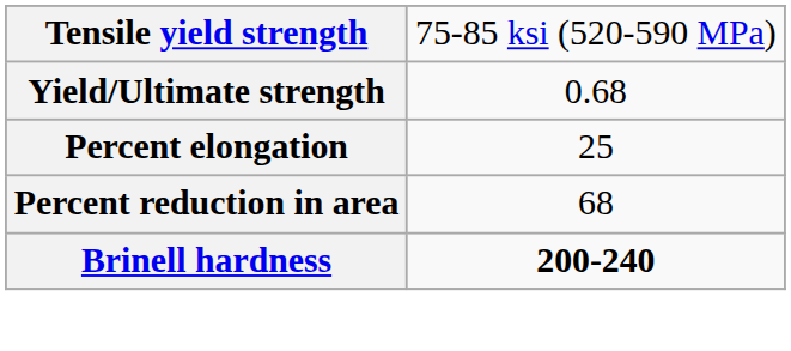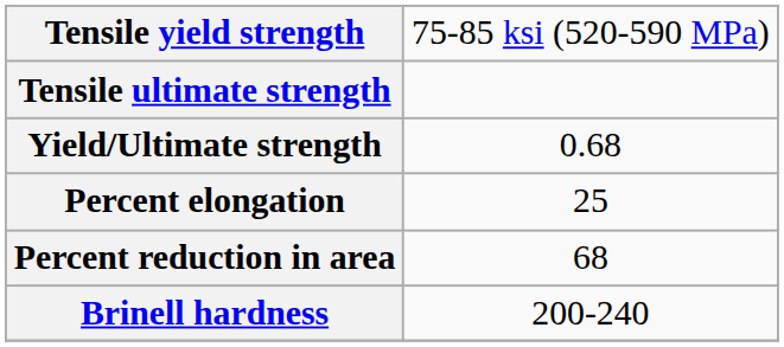+ row: Tensile ultimate strength
Brinell hardness | column 2: bold -> normal
